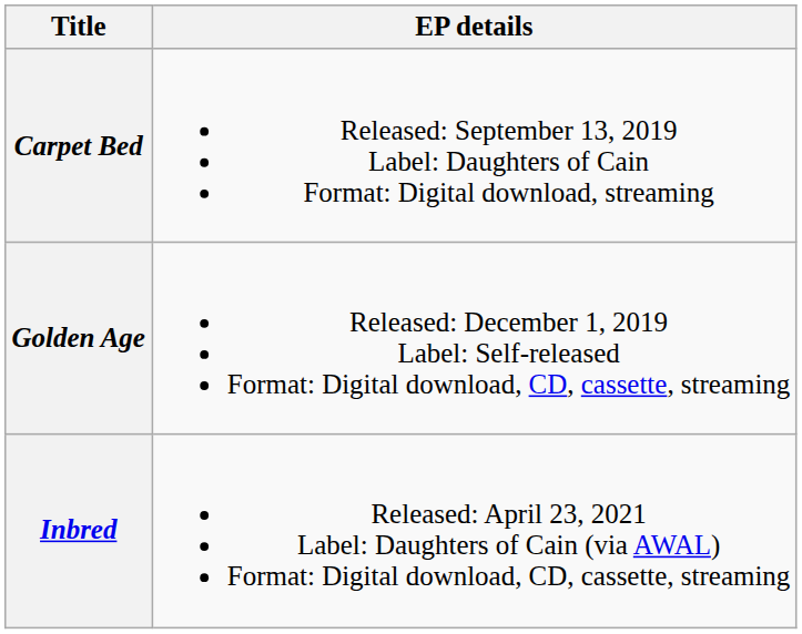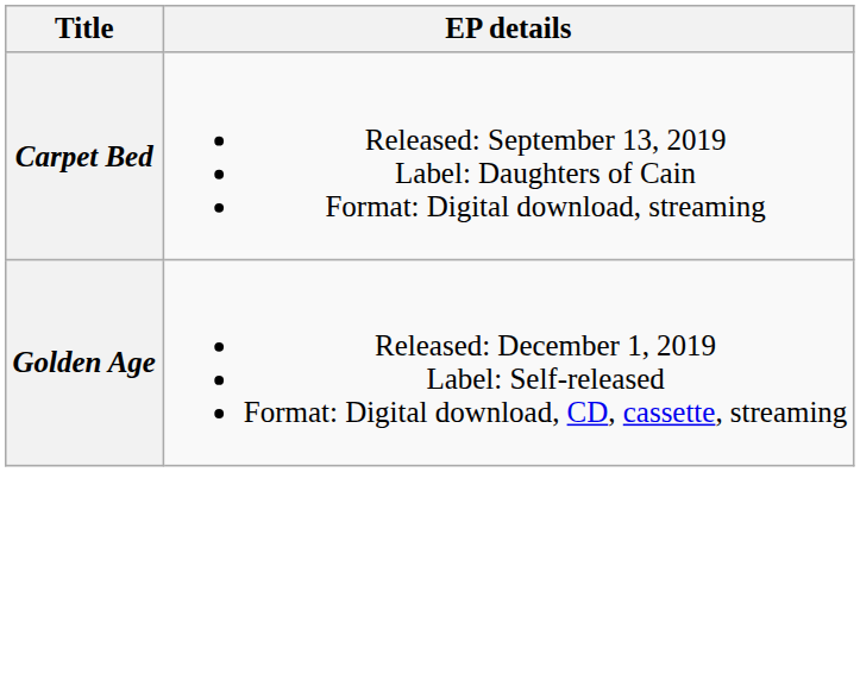- row: Inbred | Released: April 23, 2021 Label: Daughters of Cain (via AWAL) Format: Digital download, CD, cassette, streaming
